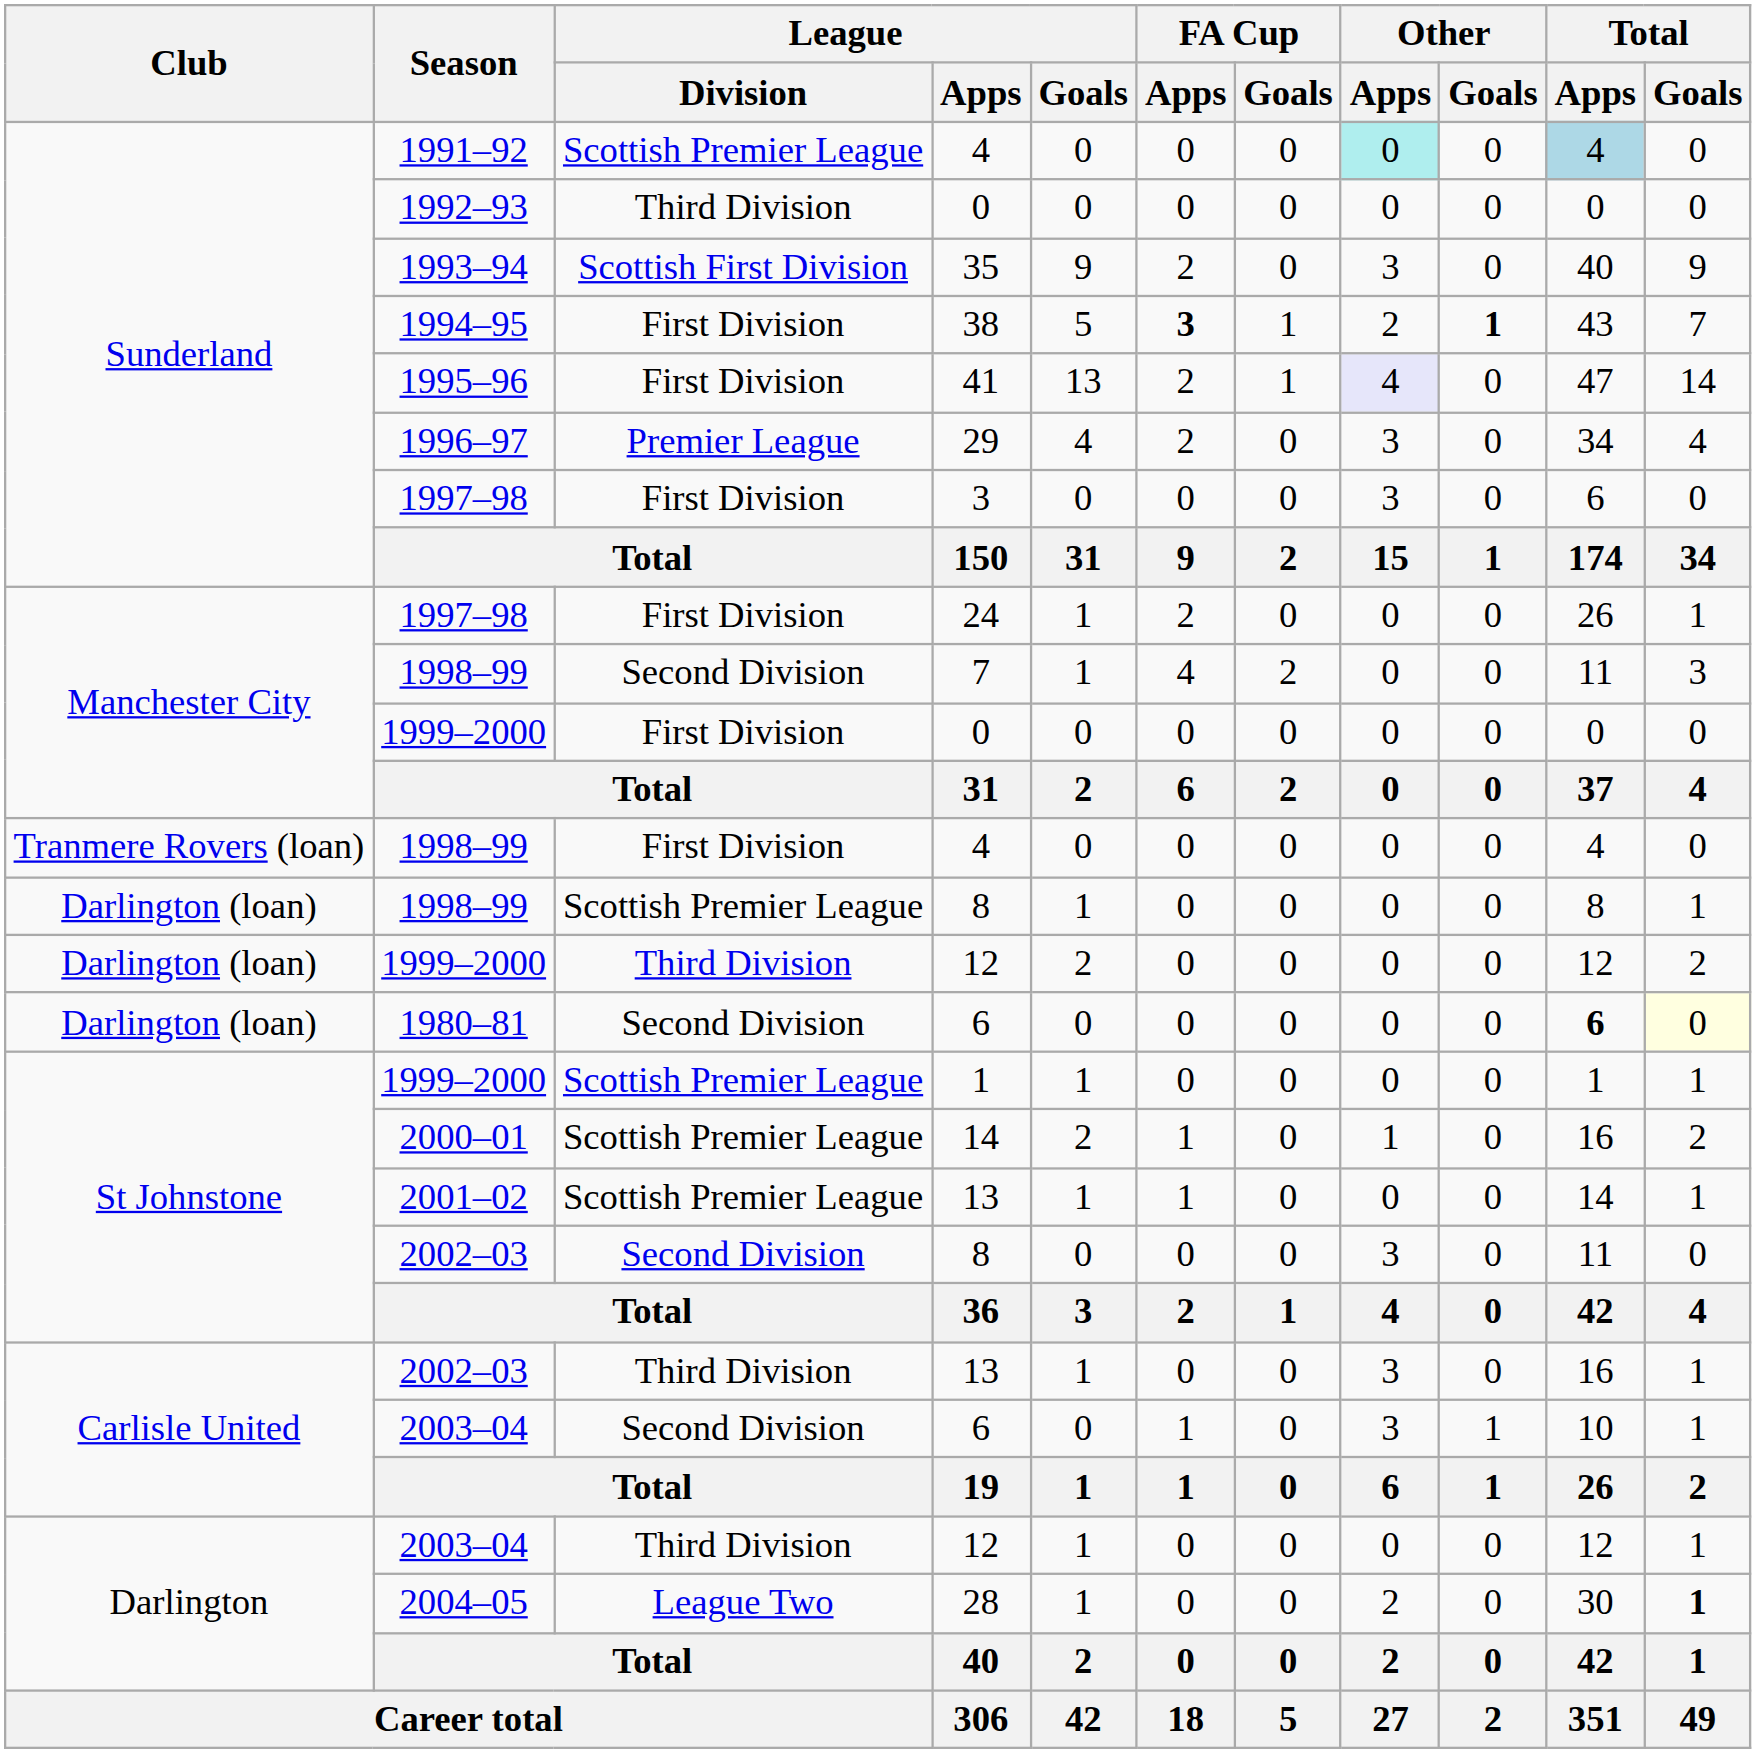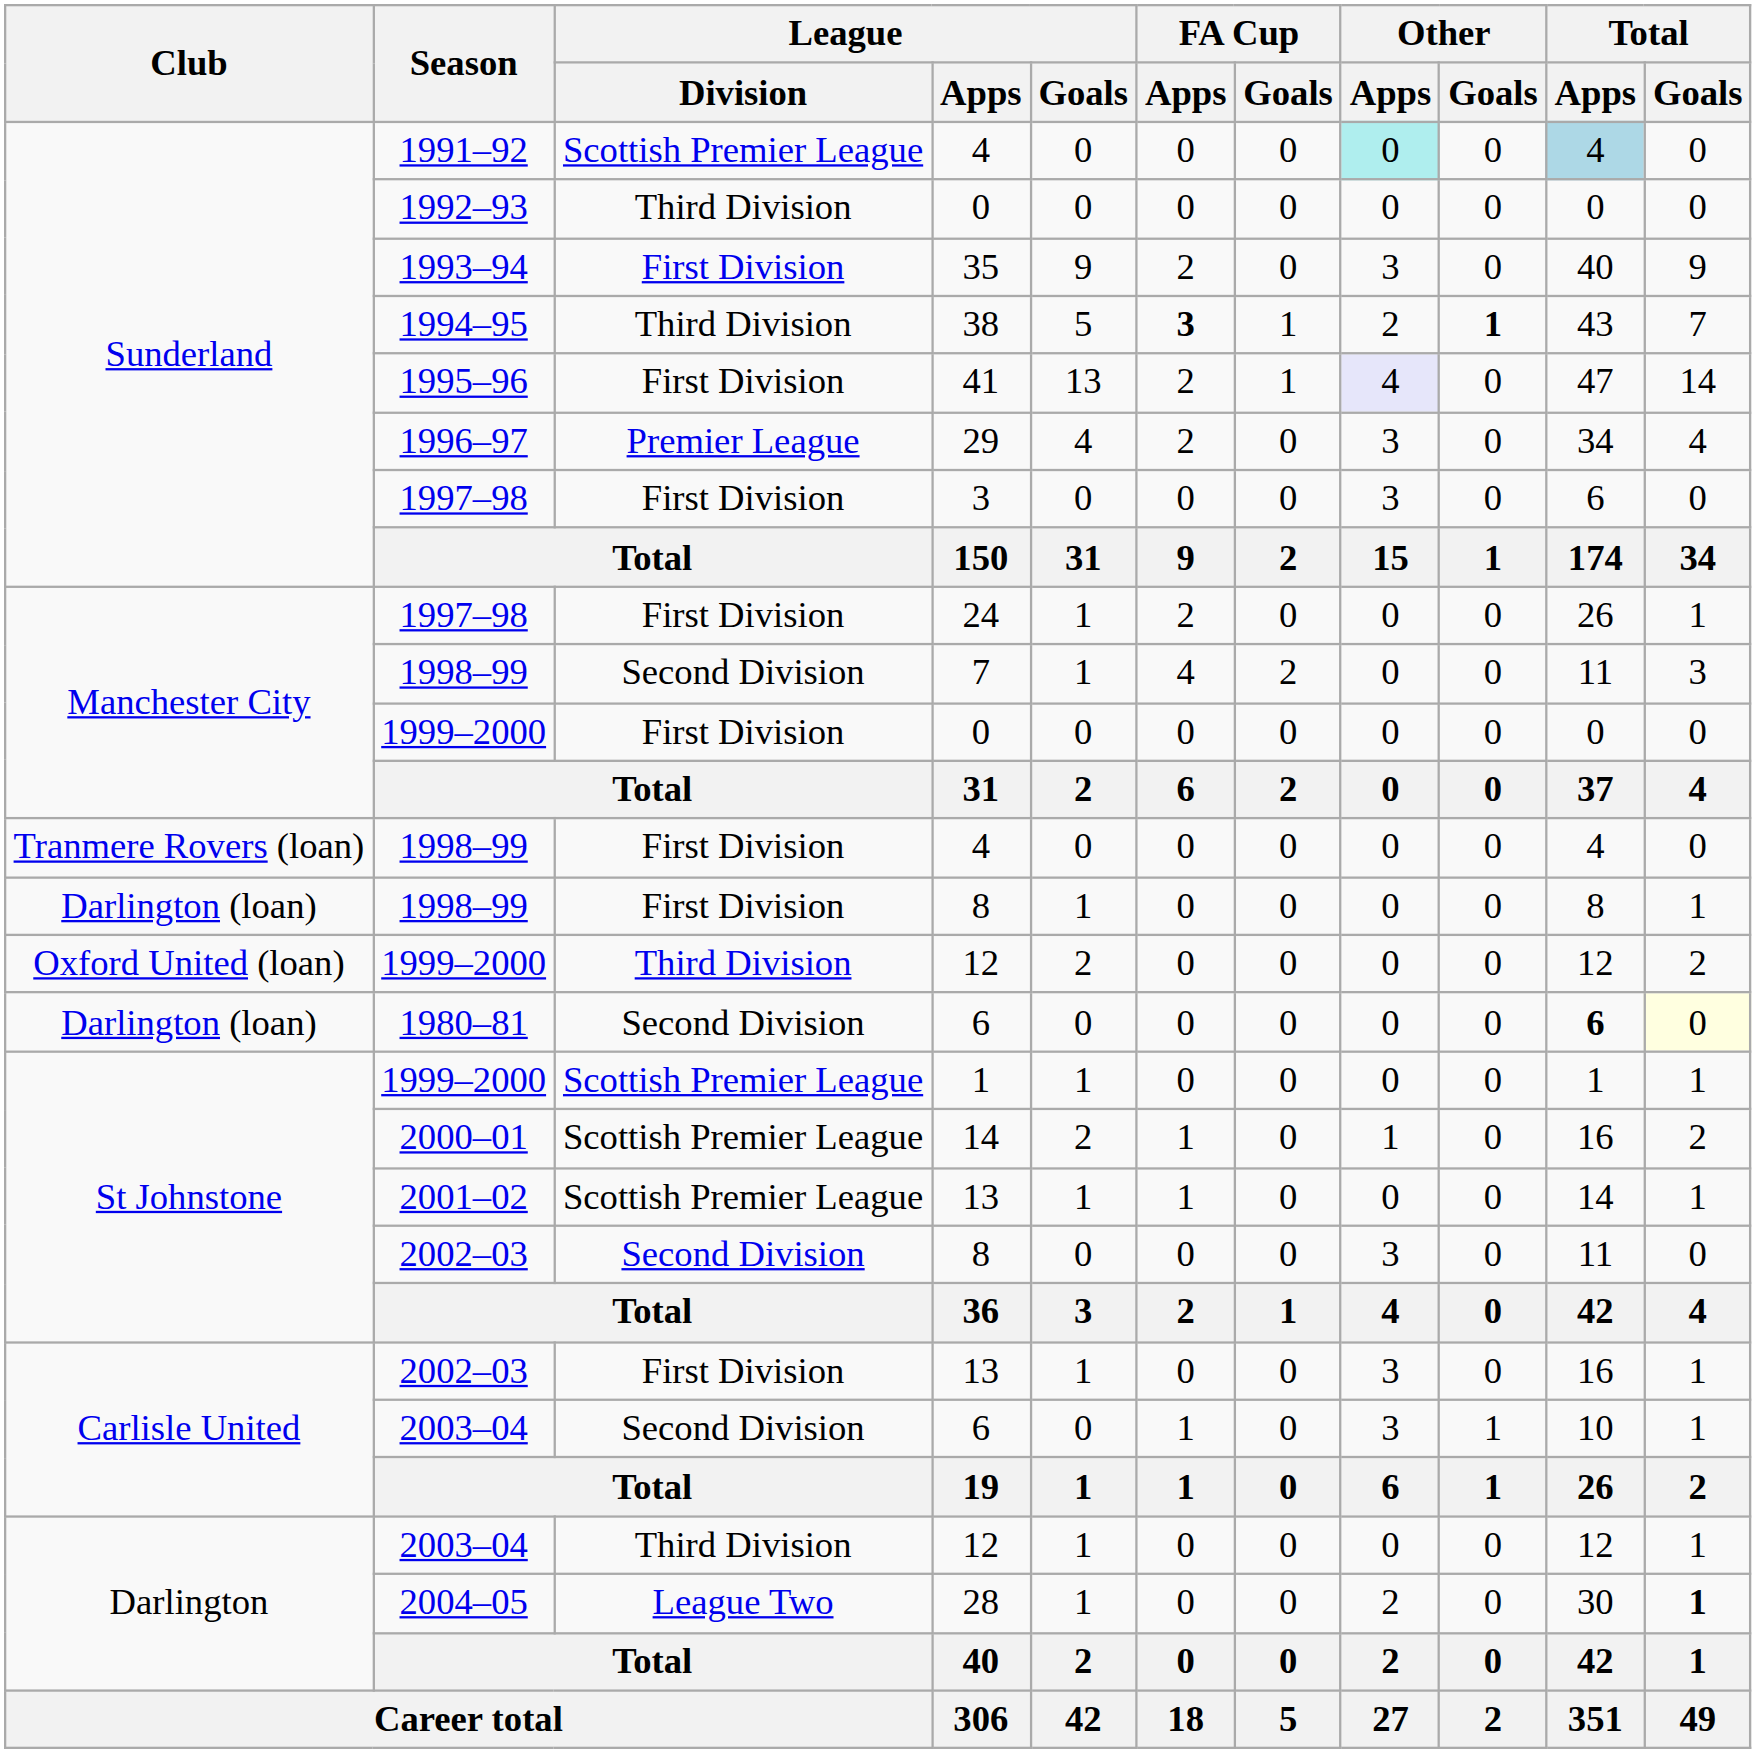35 | League / Division: Scottish First Division -> First Division
38 | League / Division: First Division -> Third Division
1998–99 / 8 | League / Division: Scottish Premier League -> First Division
1999–2000 / 12 | Club: Darlington (loan) -> Oxford United (loan)
2002–03 / 13 | League / Division: Third Division -> First Division
